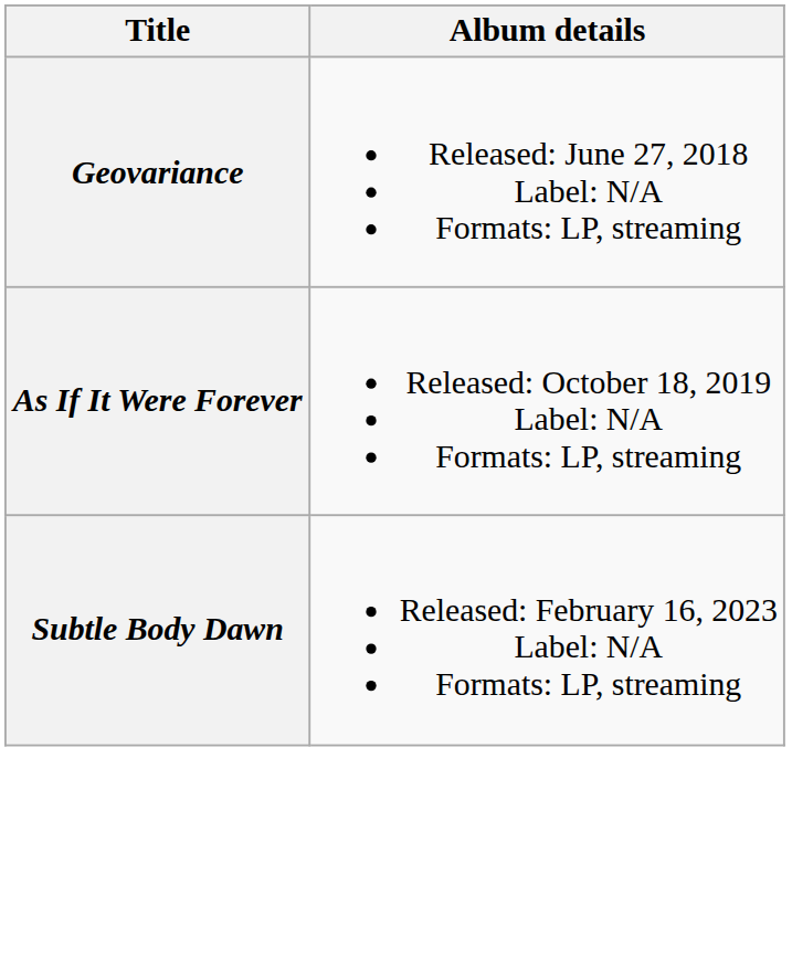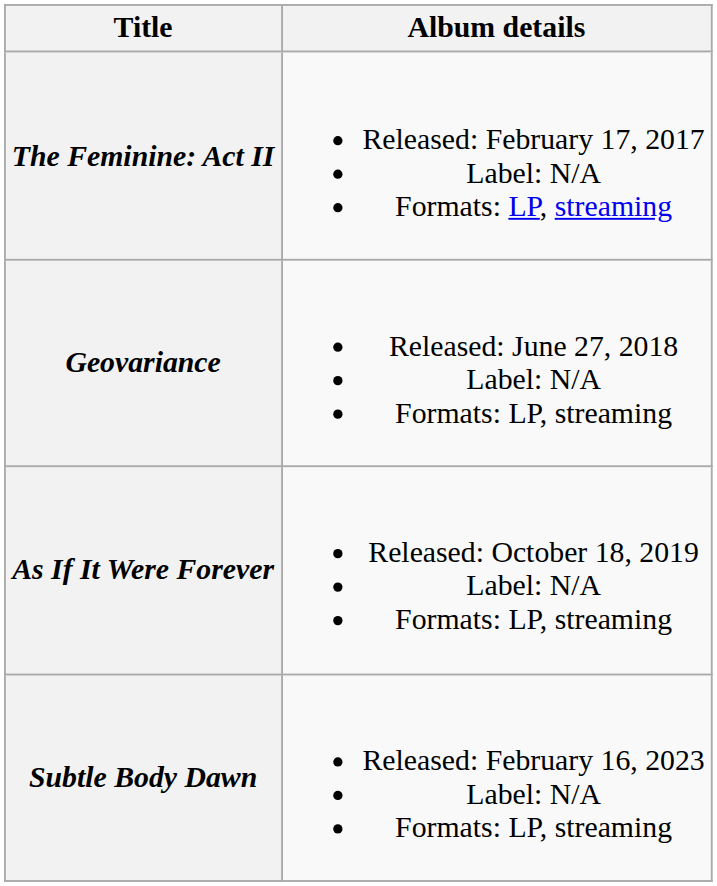+ row: The Feminine: Act II | Released: February 17, 2017 Label: N/A Formats: LP, streaming
